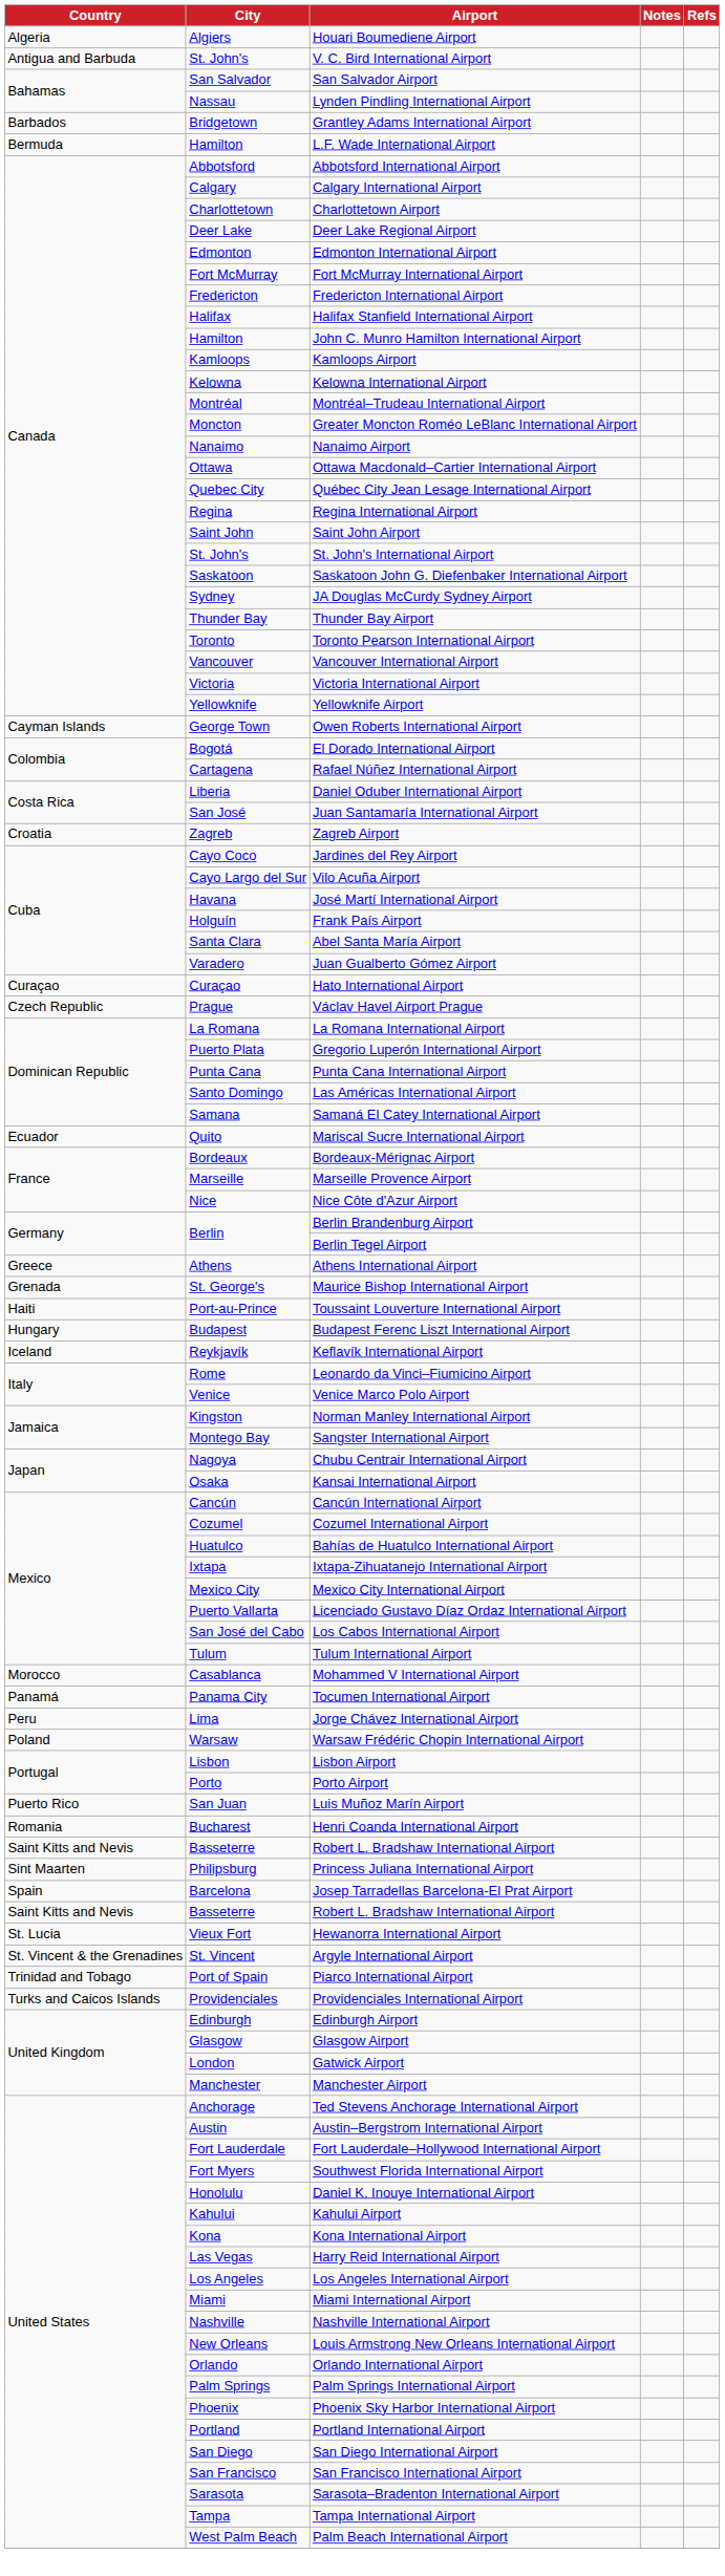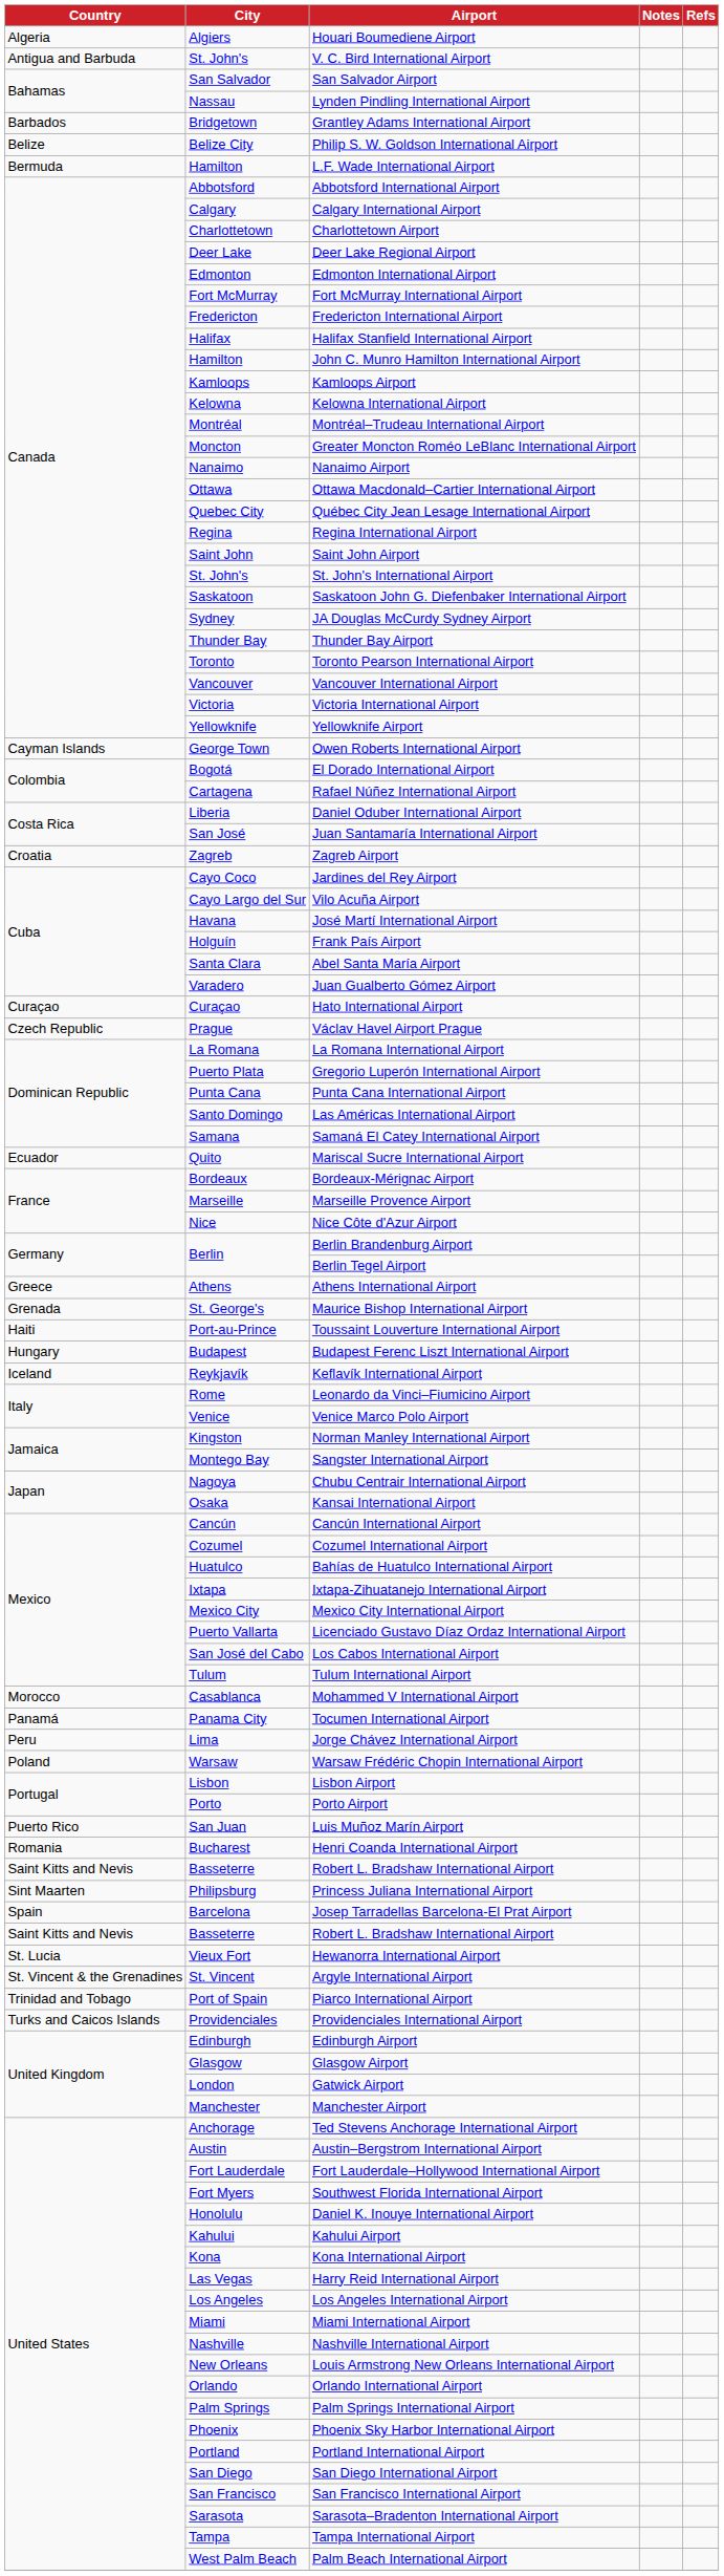+ row: Belize | Belize City | Philip S. W. Goldson International Airport
